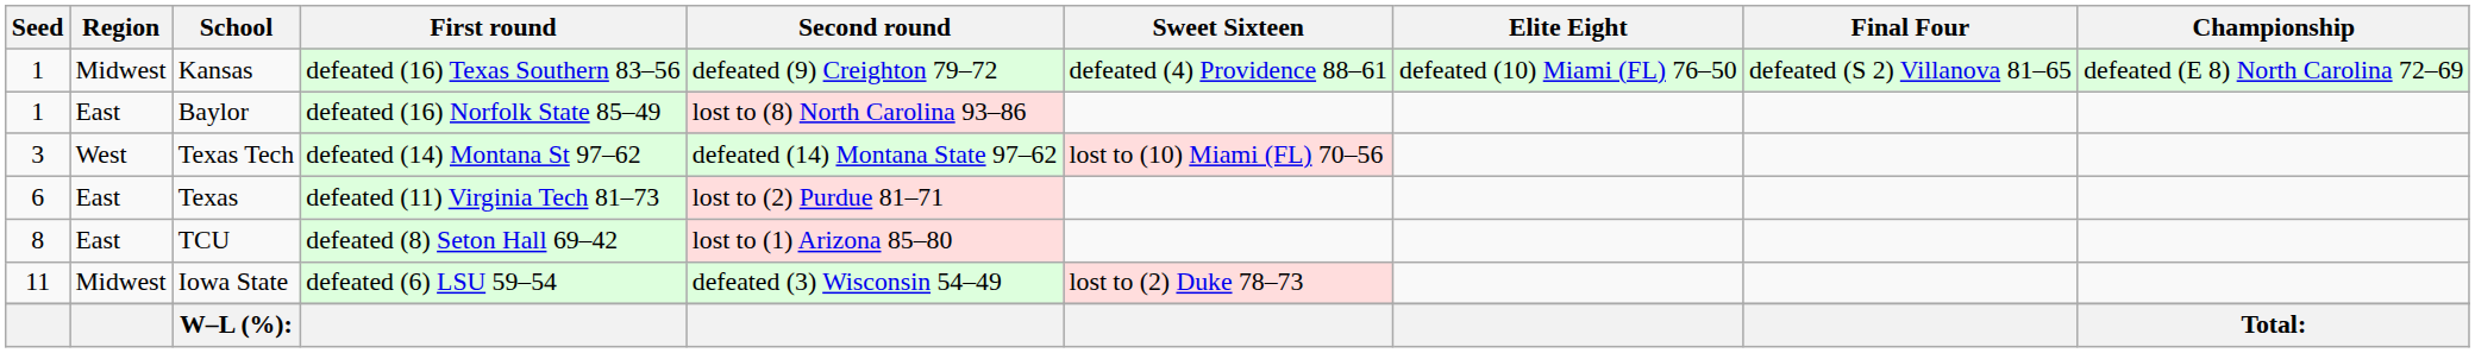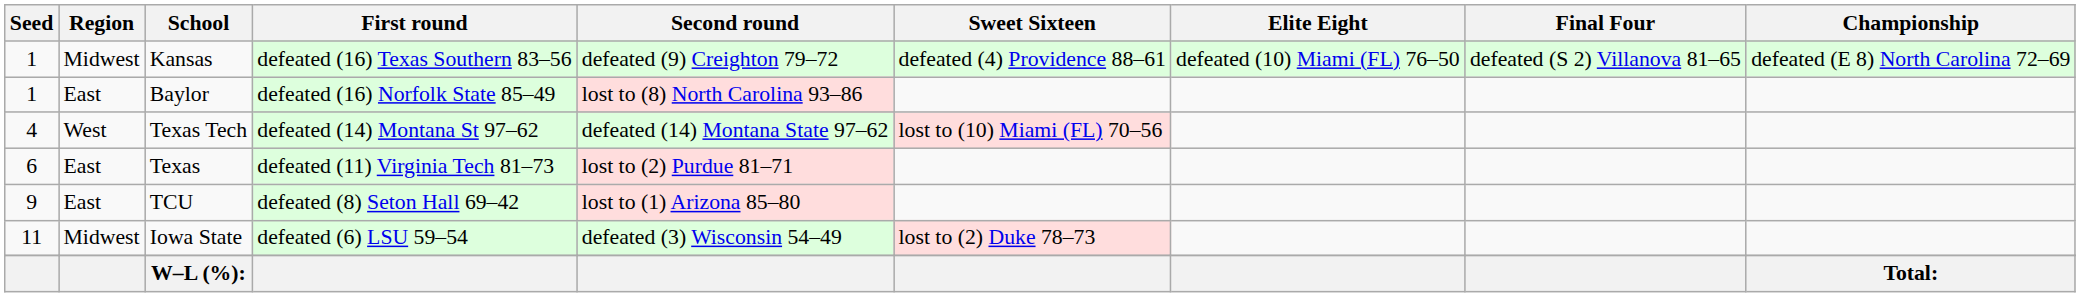Texas Tech | Seed: 3 -> 4
TCU | Seed: 8 -> 9
